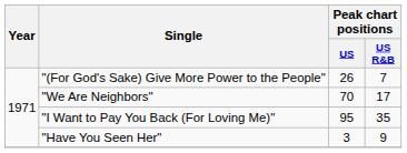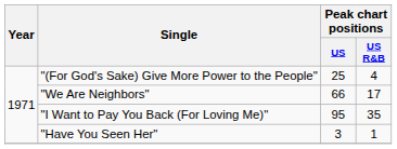"(For God's Sake) Give More Power to the People" | Peak chart positions / US: 26 -> 25
"(For God's Sake) Give More Power to the People" | Peak chart positions / US R&B: 7 -> 4
"We Are Neighbors" | Peak chart positions / US: 70 -> 66
"Have You Seen Her" | Peak chart positions / US R&B: 9 -> 1
